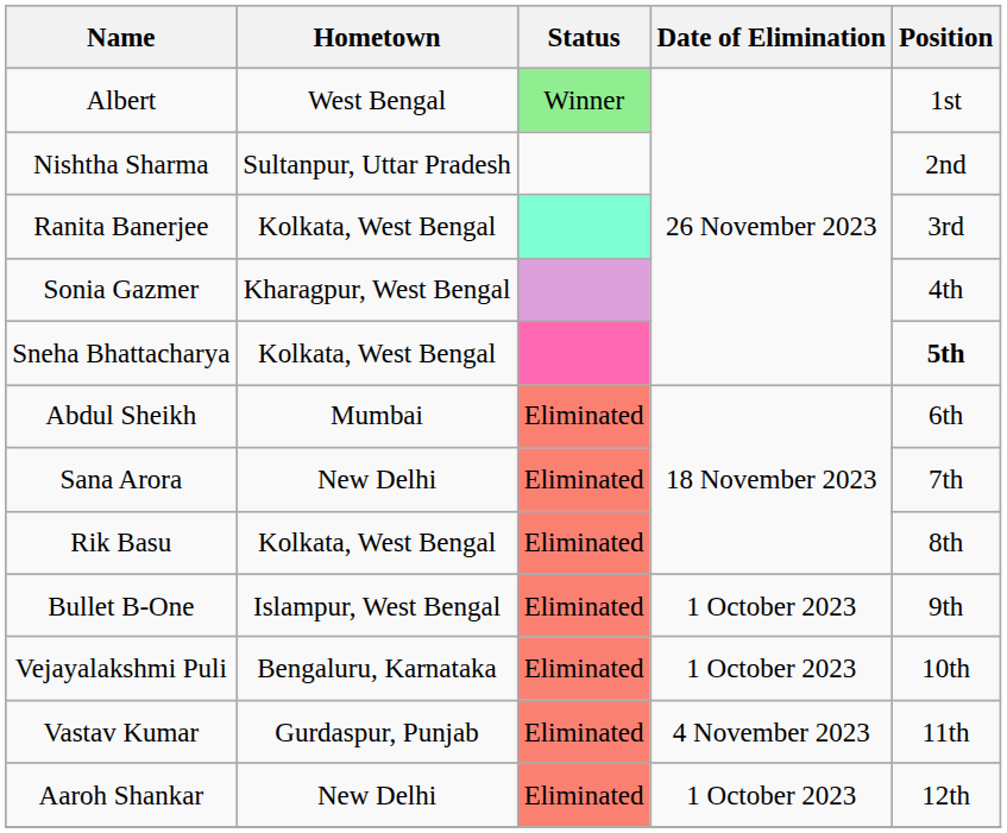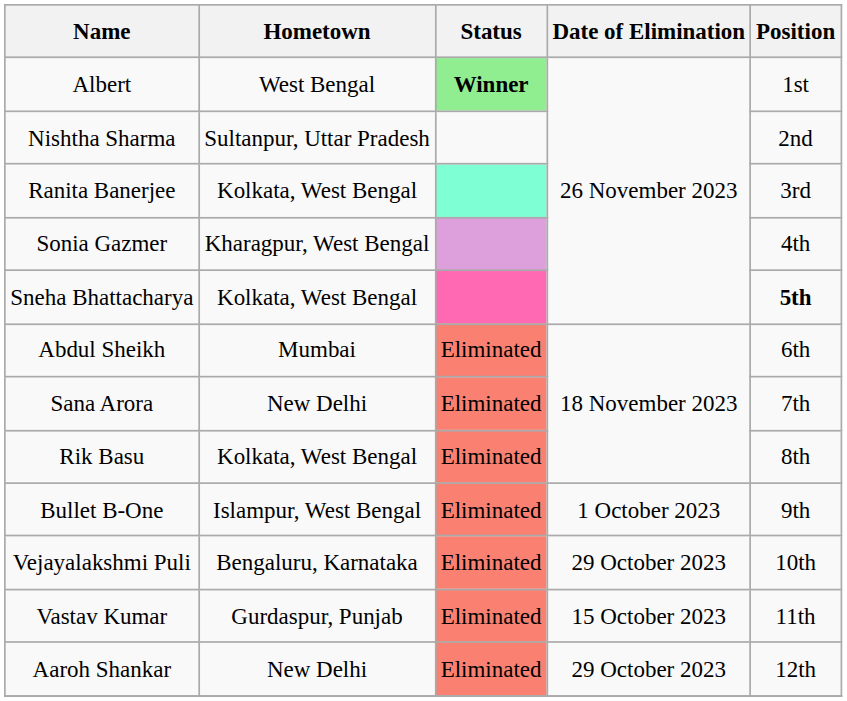Albert | Status: normal -> bold
Vejayalakshmi Puli | Date of Elimination: 1 October 2023 -> 29 October 2023
Vastav Kumar | Date of Elimination: 4 November 2023 -> 15 October 2023
Aaroh Shankar | Date of Elimination: 1 October 2023 -> 29 October 2023
